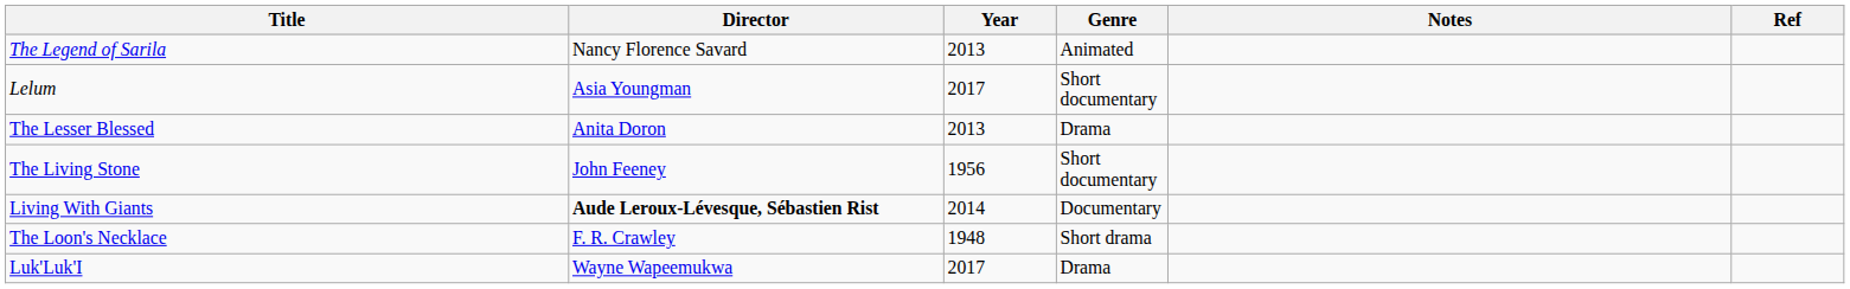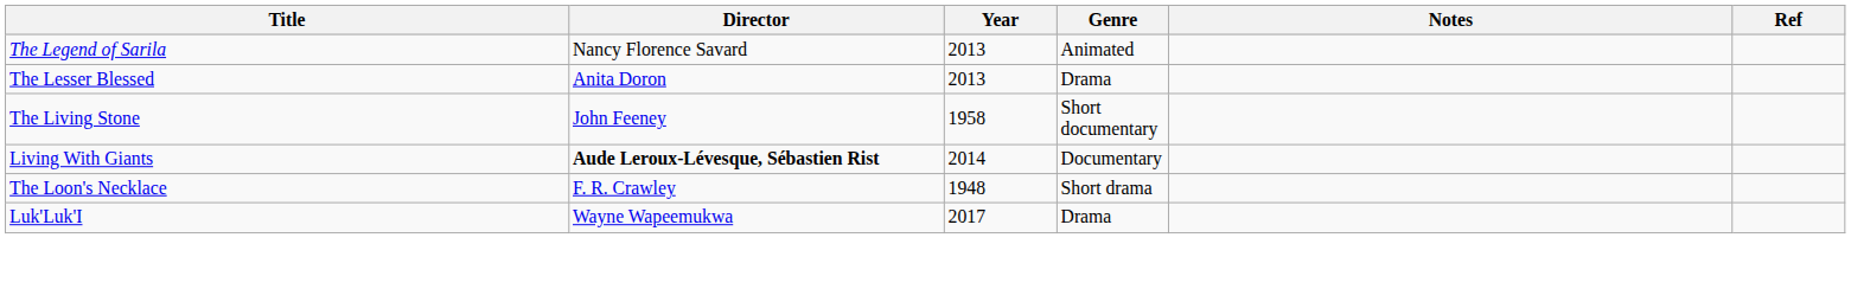- row: Lelum | Asia Youngman | 2017 | Short documentary
The Living Stone | Year: 1956 -> 1958
